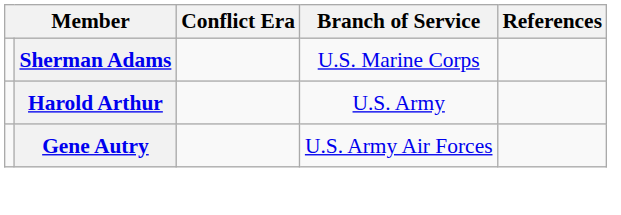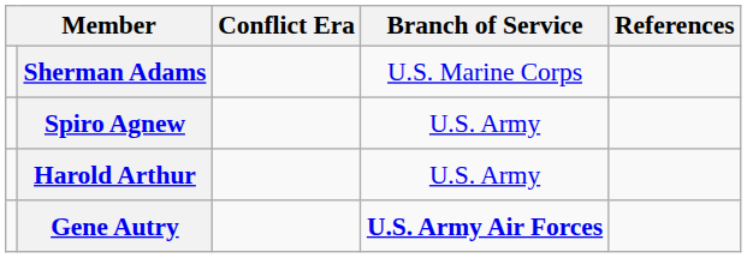+ row: Spiro Agnew | U.S. Army
Gene Autry | Branch of Service: normal -> bold
